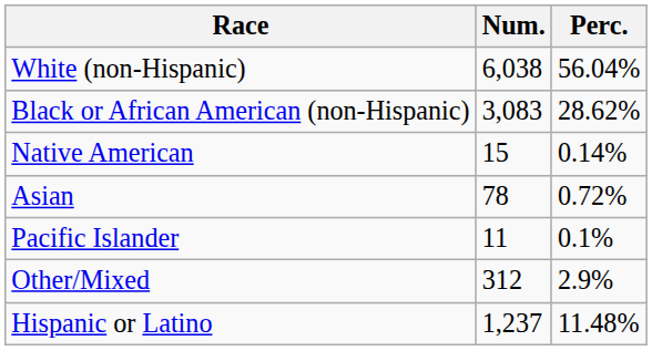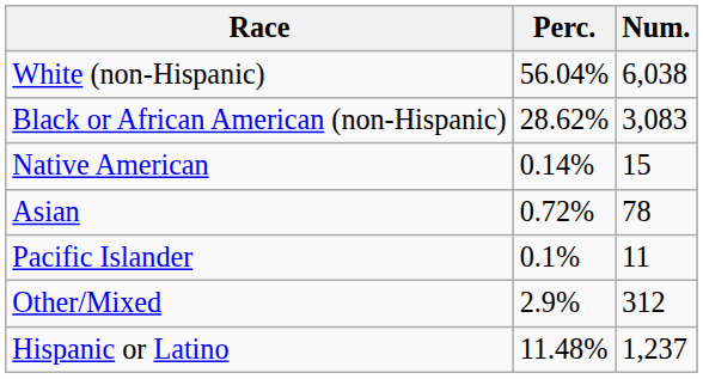columns swapped: Num. <-> Perc.
